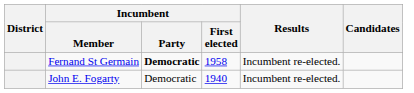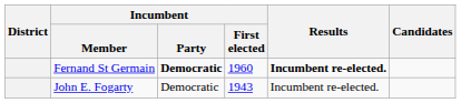Fernand St Germain | Incumbent / First elected: 1958 -> 1960
Fernand St Germain | Results: normal -> bold
John E. Fogarty | Incumbent / First elected: 1940 -> 1943
